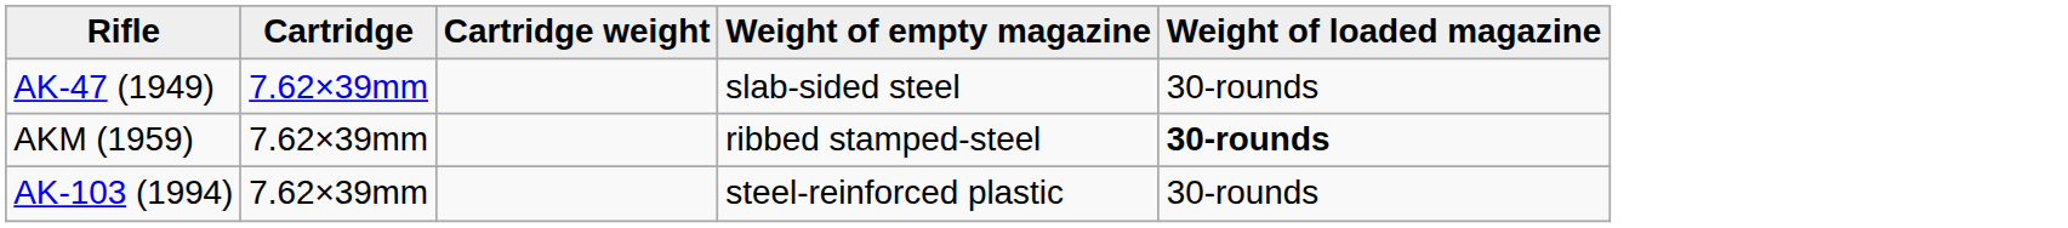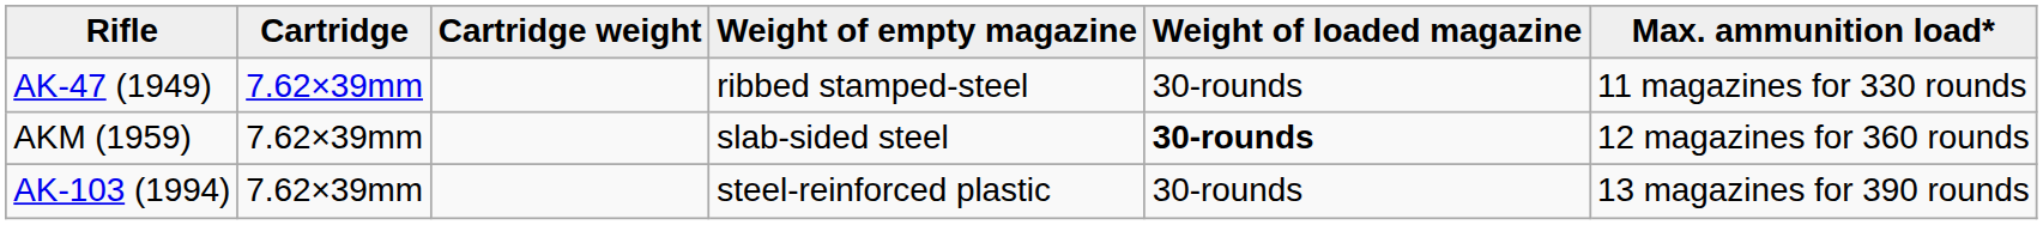+ column: Max. ammunition load* | 11 magazines for 330 rounds | 12 magazines for 360 rounds | 13 magazines for 390 rounds
AK-47 (1949) | Weight of empty magazine: slab-sided steel -> ribbed stamped-steel
AKM (1959) | Weight of empty magazine: ribbed stamped-steel -> slab-sided steel
